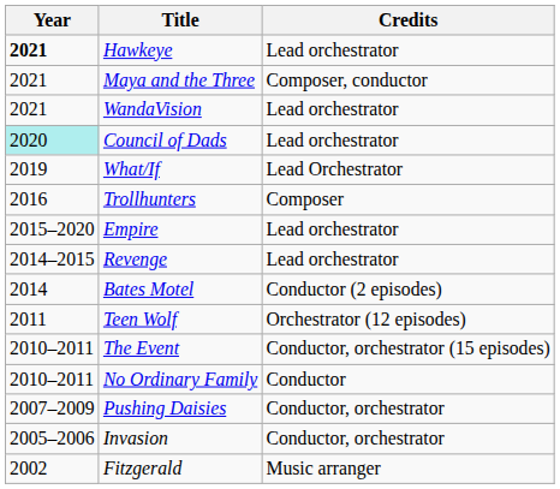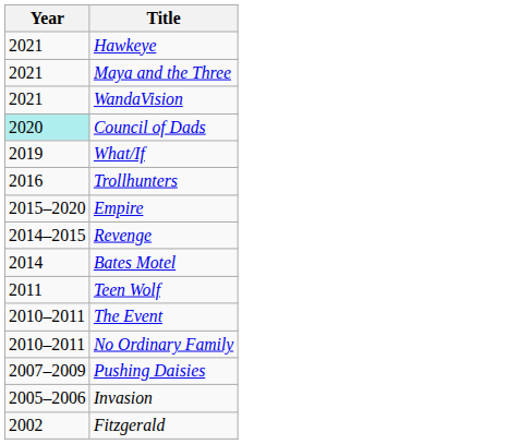- column: Credits | Lead orchestrator | Composer, conductor | Lead orchestrator | Lead orchestrator | Lead Orchestrator | Composer | Lead orchestrator | Lead orchestrator | Conductor (2 episodes) | Orchestrator (12 episodes) | Conductor, orchestrator (15 episodes) | Conductor | Conductor, orchestrator | Conductor, orchestrator | Music arranger
Hawkeye | Year: bold -> normal
